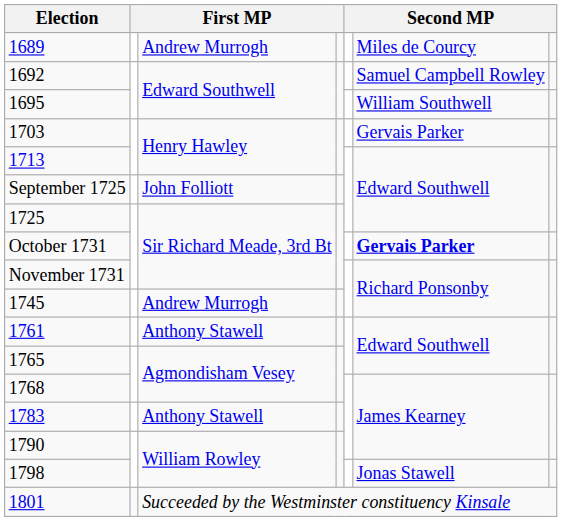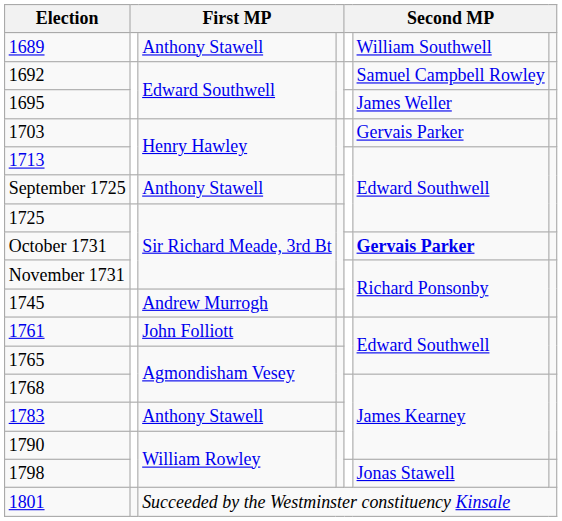1689 | column 3: Andrew Murrogh -> Anthony Stawell
1689 | column 6: Miles de Courcy -> William Southwell
1695 | column 6: William Southwell -> James Weller
September 1725 | column 3: John Folliott -> Anthony Stawell
1761 | column 3: Anthony Stawell -> John Folliott
